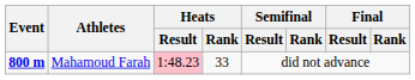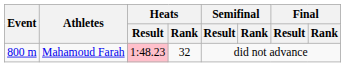Mahamoud Farah | Event: bold -> normal
Mahamoud Farah | Heats / Rank: 33 -> 32
